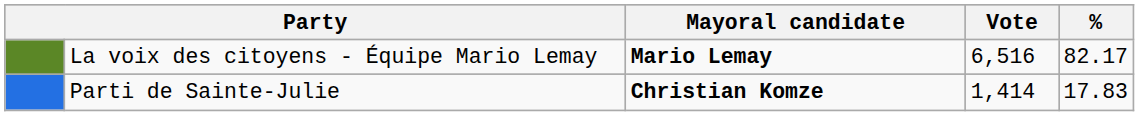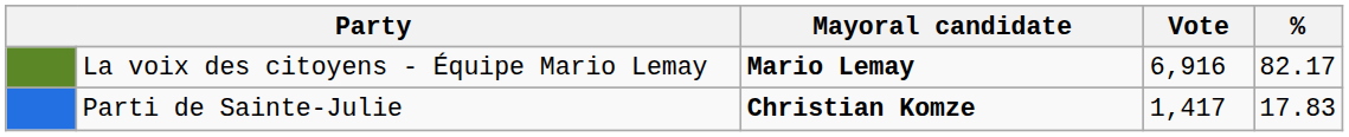La voix des citoyens - Équipe Mario Lemay | Vote: 6,516 -> 6,916
Parti de Sainte-Julie | Vote: 1,414 -> 1,417
